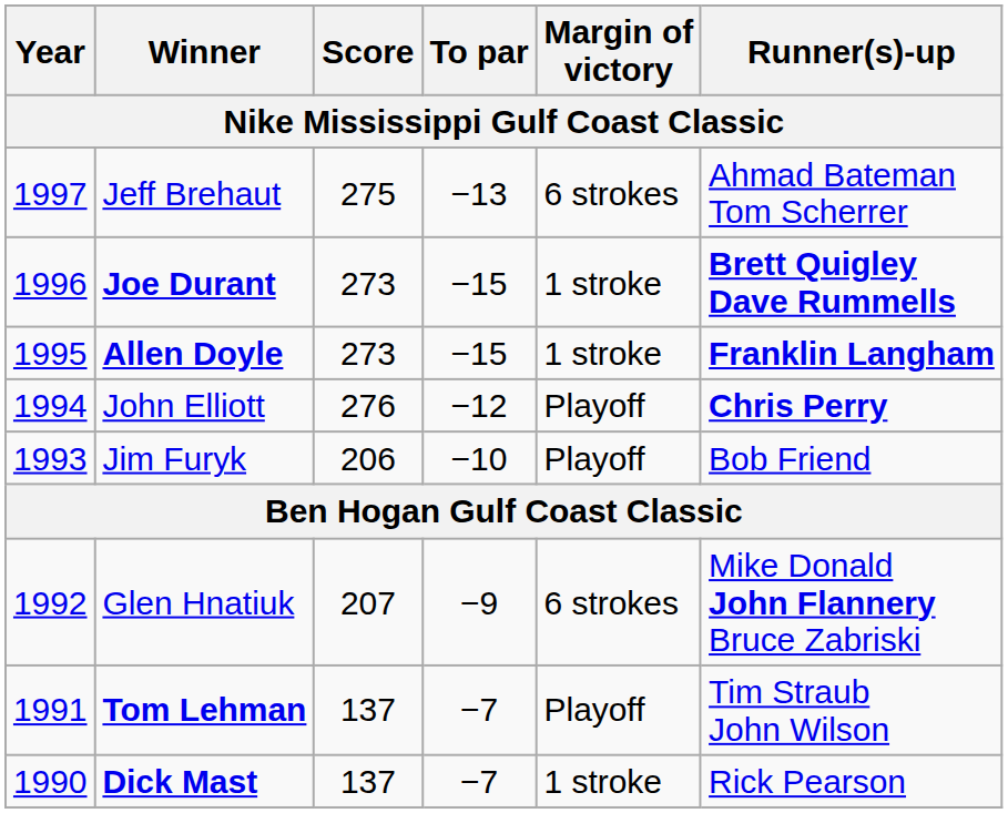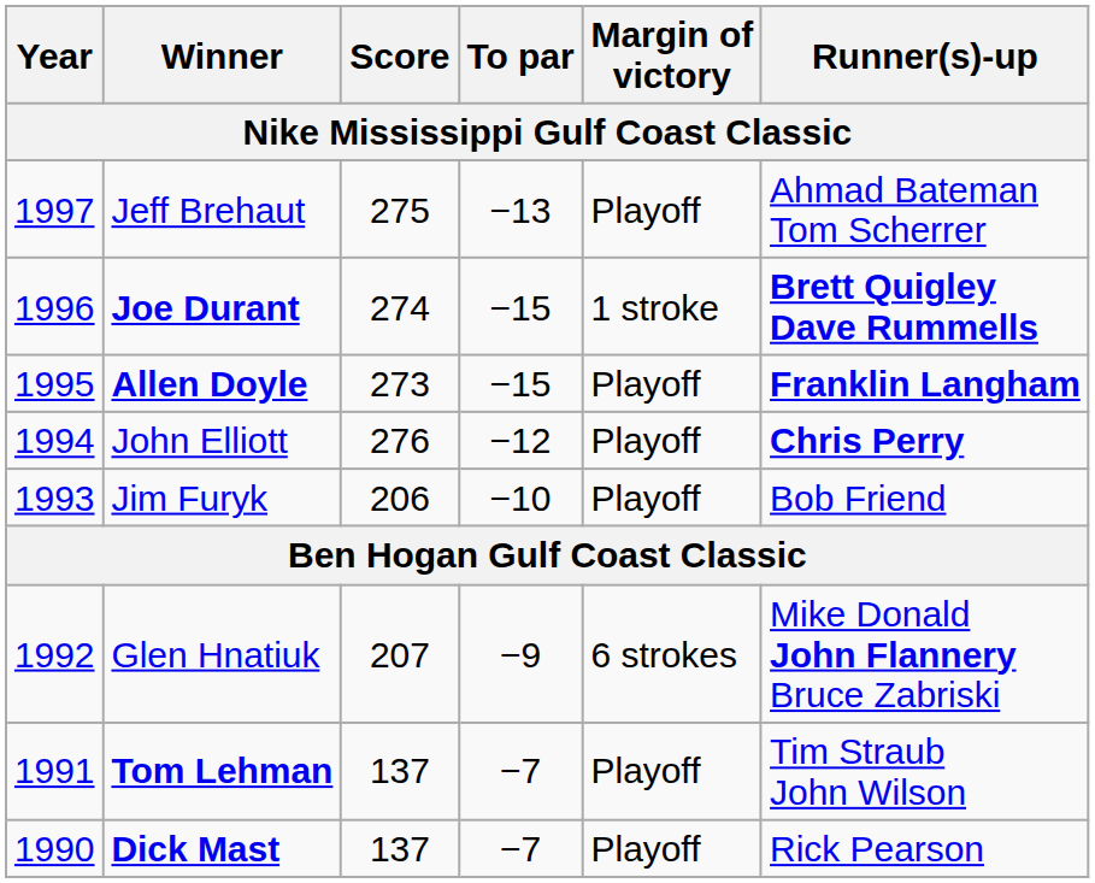Jeff Brehaut | Margin of victory: 6 strokes -> Playoff
Joe Durant | Score: 273 -> 274
Allen Doyle | Margin of victory: 1 stroke -> Playoff
Dick Mast | Margin of victory: 1 stroke -> Playoff
